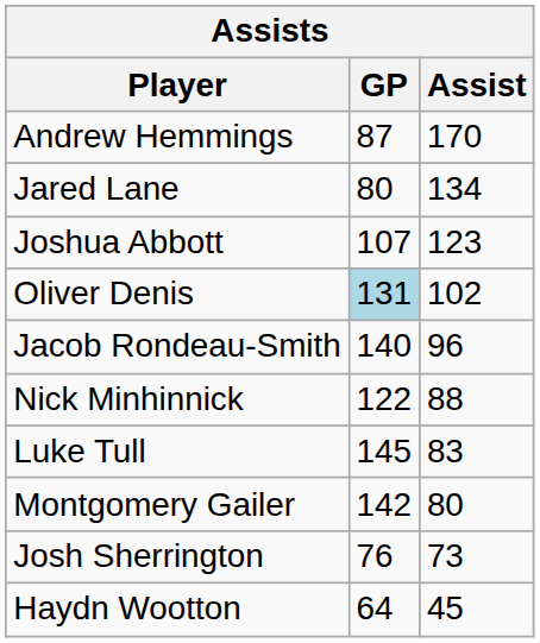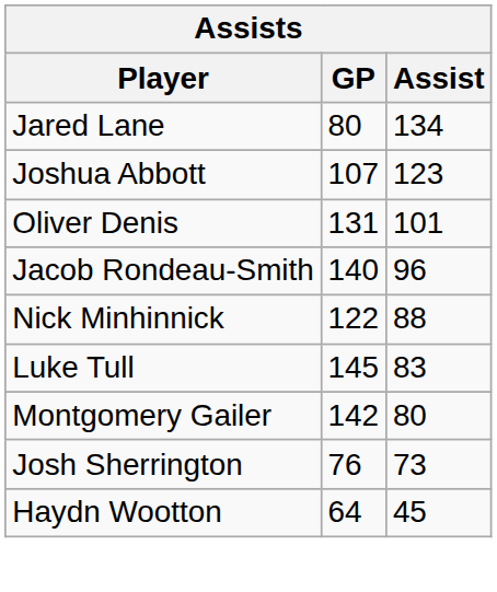- row: Andrew Hemmings | 87 | 170
Oliver Denis | GP: lightblue background -> no background
Oliver Denis | Assist: 102 -> 101
